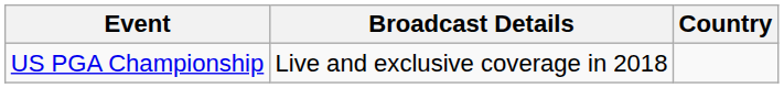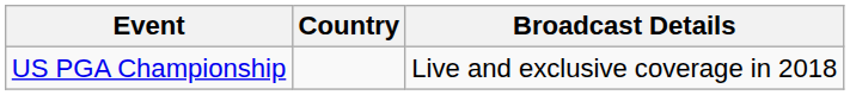columns swapped: Country <-> Broadcast Details
